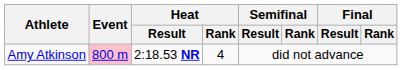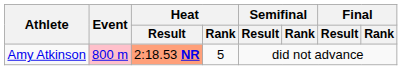Amy Atkinson | Heat / Result: no background -> lightsalmon background
Amy Atkinson | Heat / Rank: 4 -> 5
